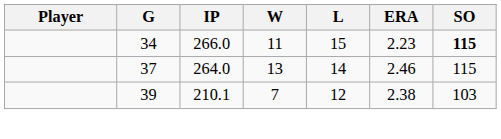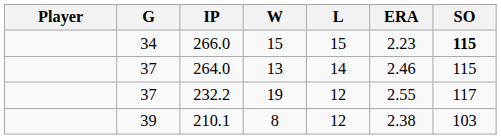266.0 | W: 11 -> 15
+ row: 37 | 232.2 | 19 | 12 | 2.55 | 117
210.1 | W: 7 -> 8
